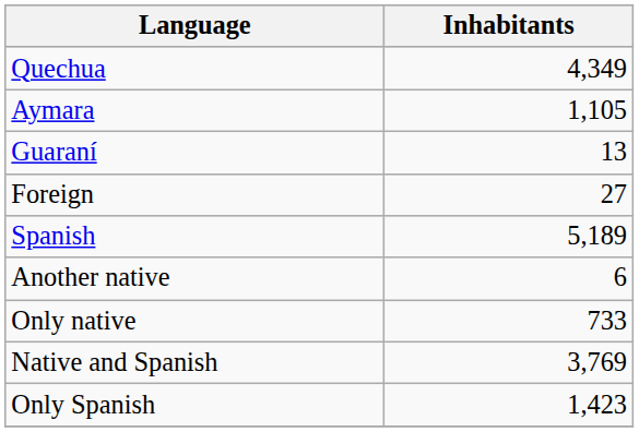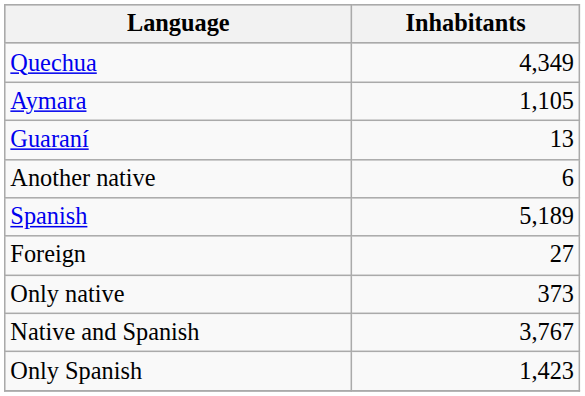rows swapped: Another native <-> Foreign
Only native | Inhabitants: 733 -> 373
Native and Spanish | Inhabitants: 3,769 -> 3,767
